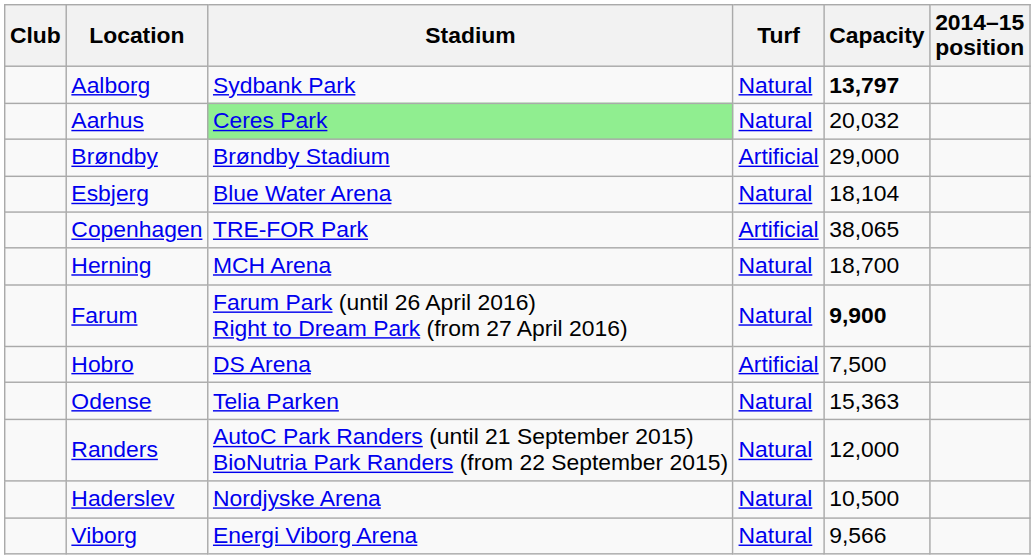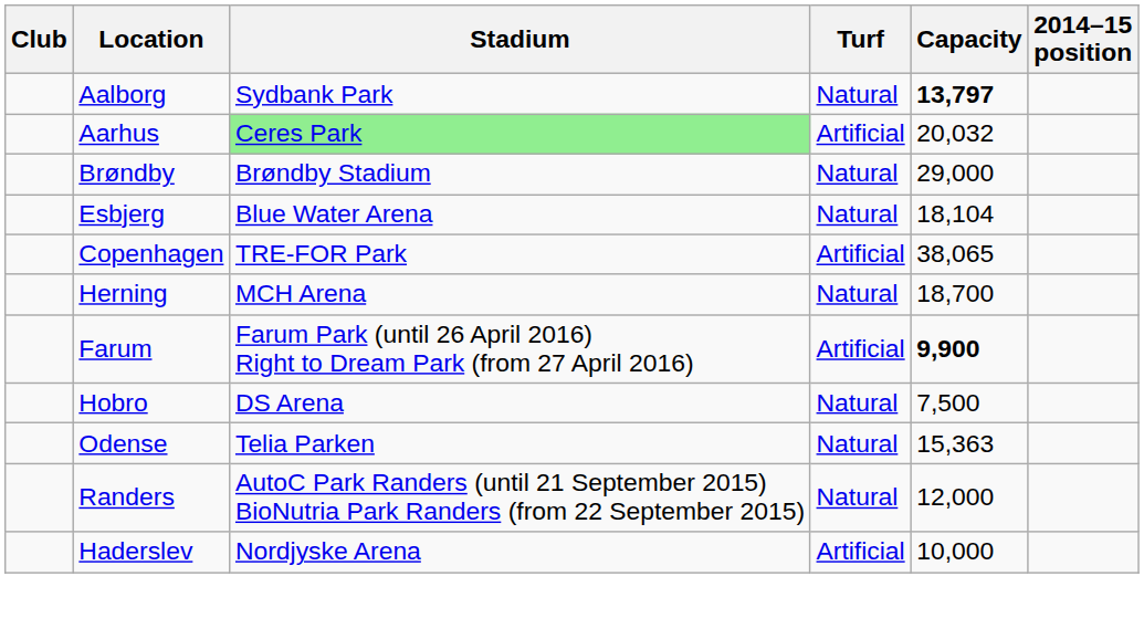Aarhus | Turf: Natural -> Artificial
Brøndby | Turf: Artificial -> Natural
Farum | Turf: Natural -> Artificial
Hobro | Turf: Artificial -> Natural
Haderslev | Turf: Natural -> Artificial
Haderslev | Capacity: 10,500 -> 10,000
- row: Viborg | Energi Viborg Arena | Natural | 9,566
